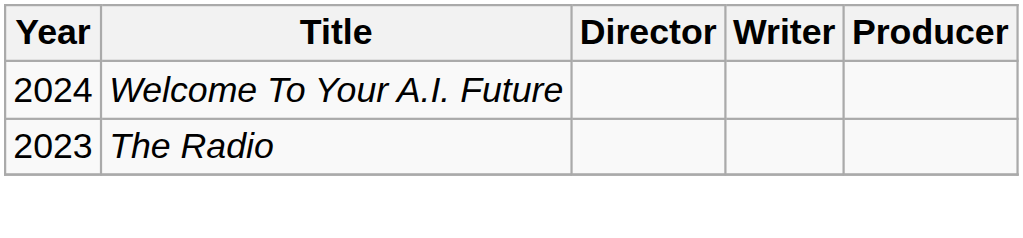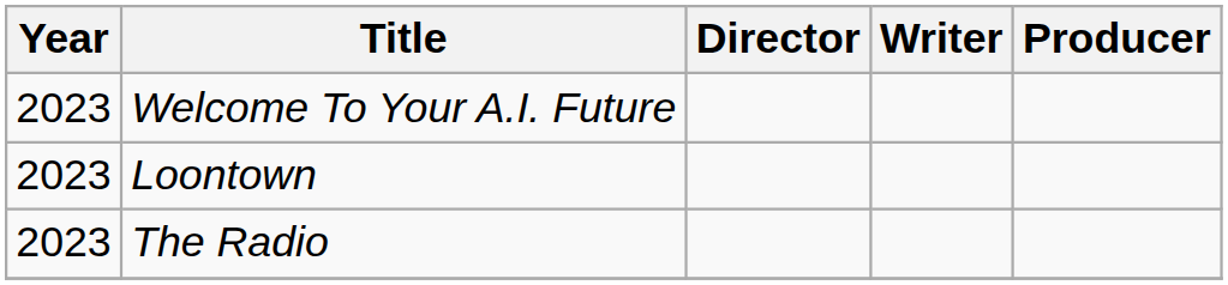Welcome To Your A.I. Future | Year: 2024 -> 2023
+ row: 2023 | Loontown
